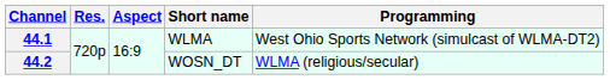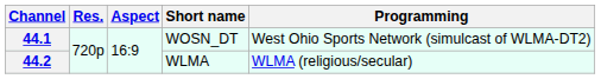44.1 | Short name: WLMA -> WOSN_DT
44.2 | Short name: WOSN_DT -> WLMA
